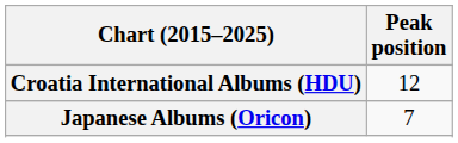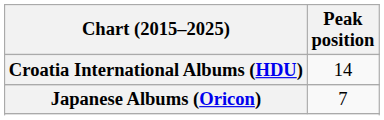Croatia International Albums (HDU) | Peak position: 12 -> 14
